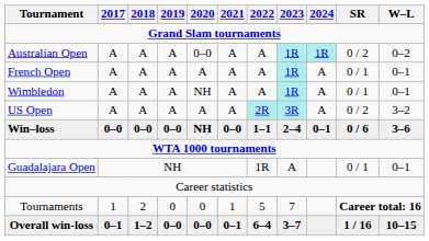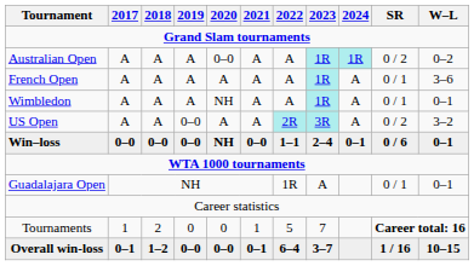French Open | W–L: 0–1 -> 3–6
US Open | 2019: A -> 0–0
Win–loss | W–L: 3–6 -> 0–1
